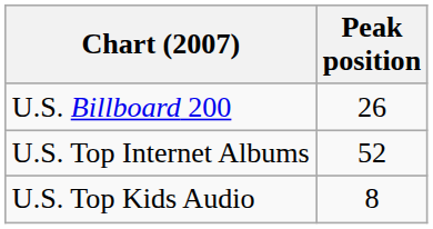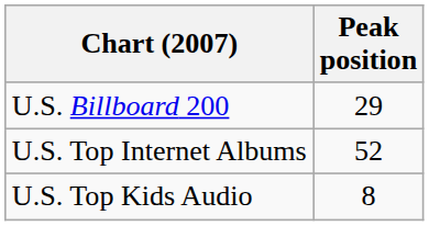U.S. Billboard 200 | Peak position: 26 -> 29
